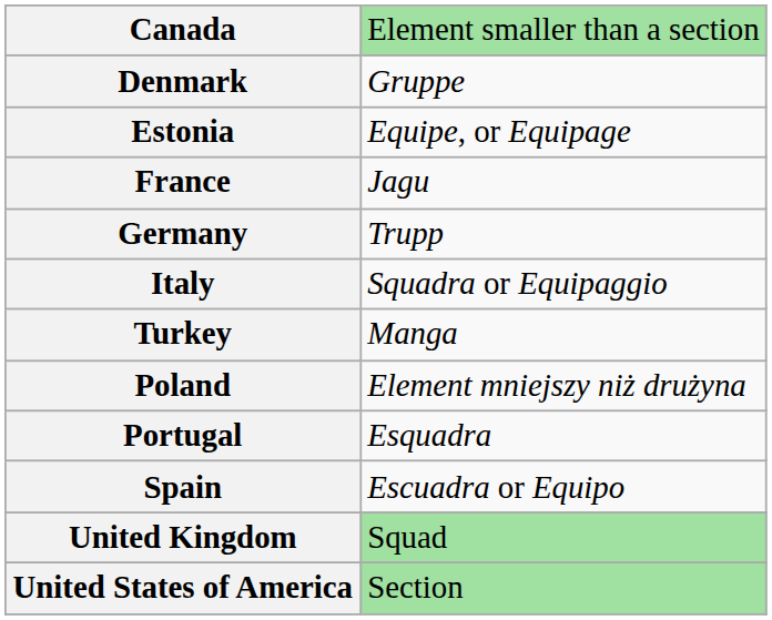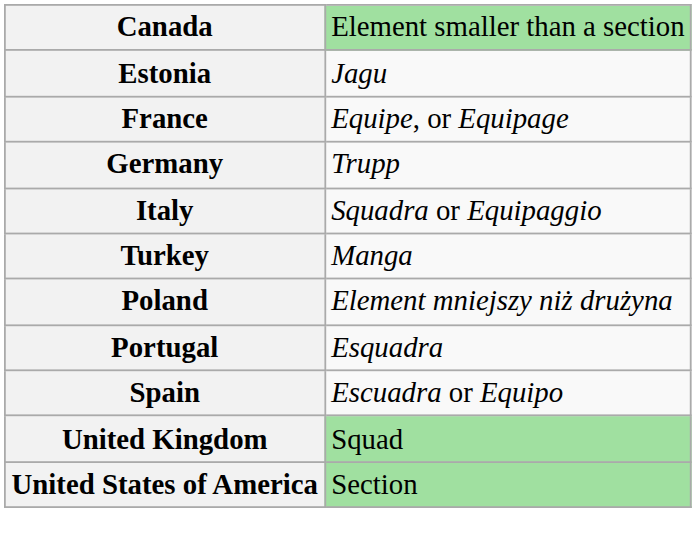- row: Denmark | Gruppe
Estonia | column 2: Equipe, or Equipage -> Jagu
France | column 2: Jagu -> Equipe, or Equipage
